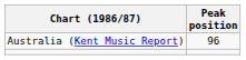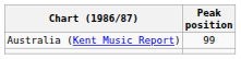Australia (Kent Music Report) | Peak position: 96 -> 99
